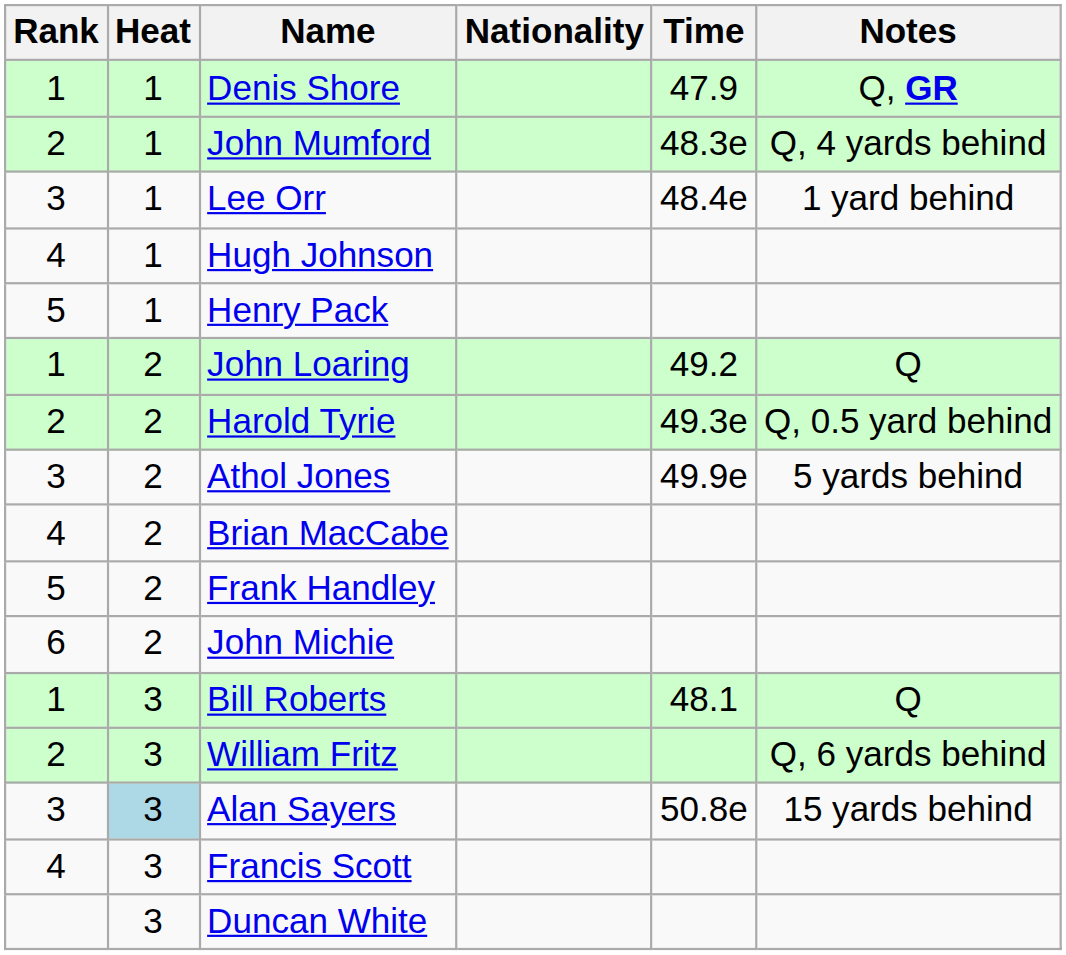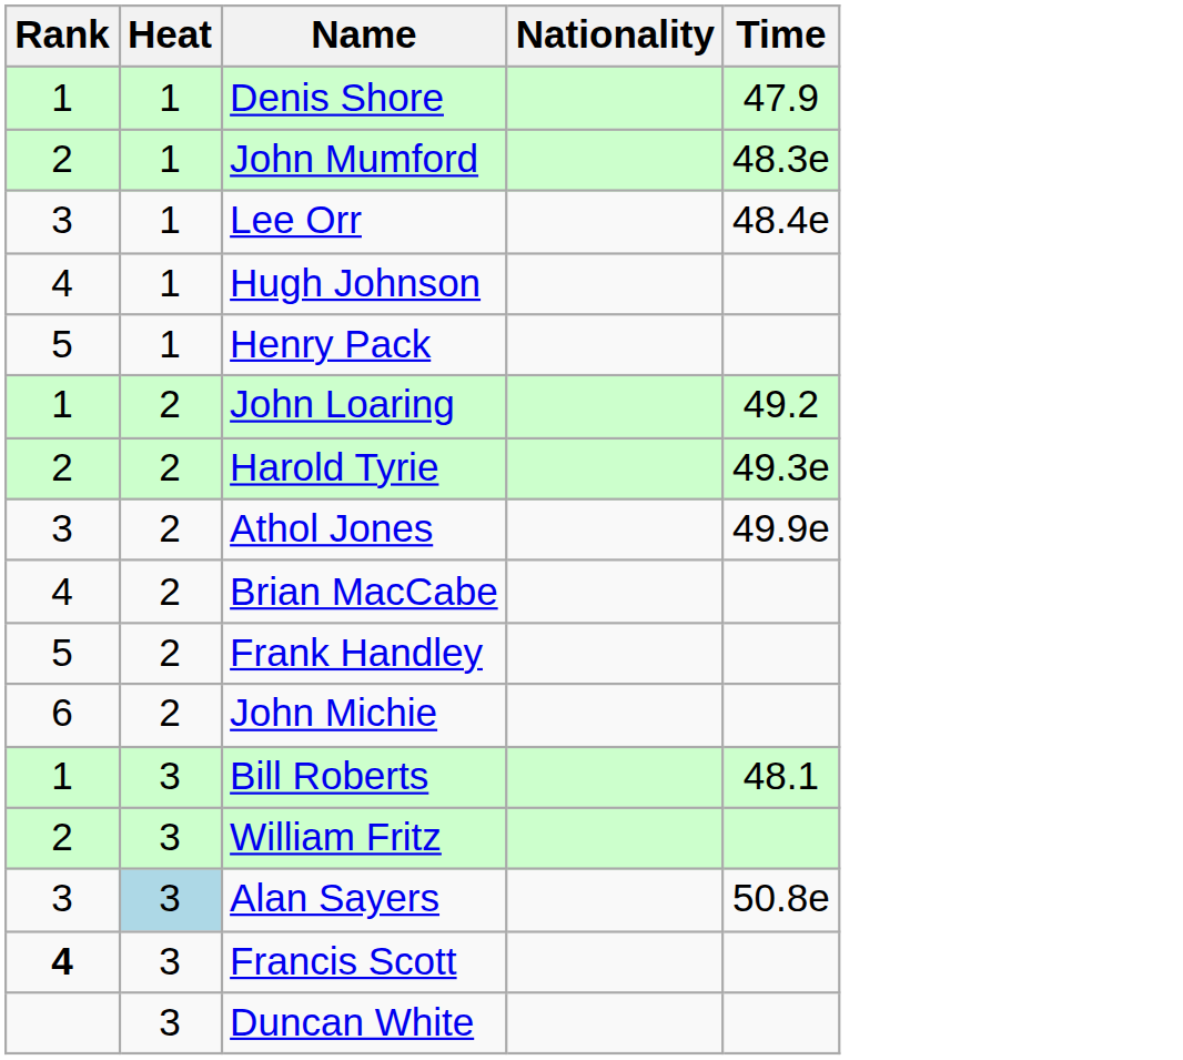- column: Notes | Q, GR | Q, 4 yards behind | 1 yard behind | Q | Q, 0.5 yard behind | 5 yards behind | Q | Q, 6 yards behind | 15 yards behind
Francis Scott | Rank: normal -> bold
